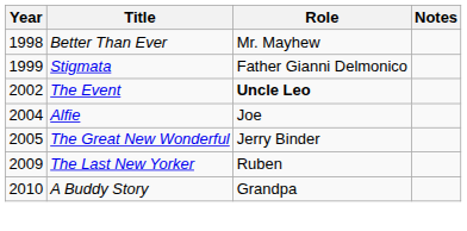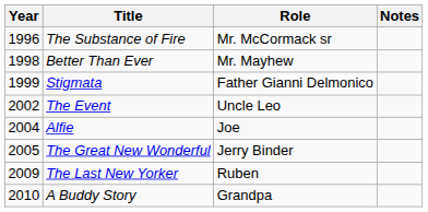+ row: 1996 | The Substance of Fire | Mr. McCormack sr
The Event | Role: bold -> normal
